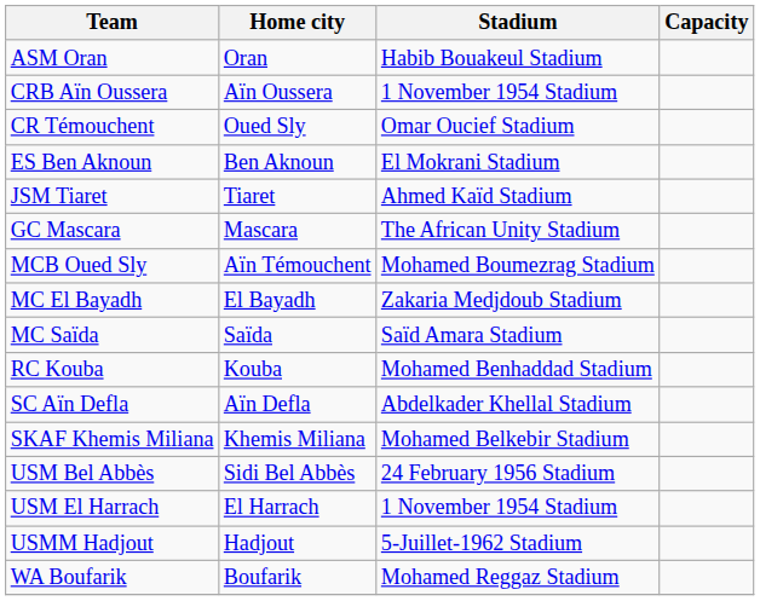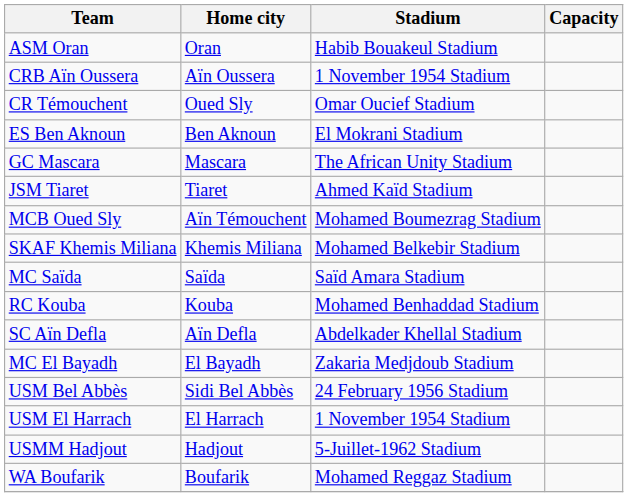rows swapped: GC Mascara <-> JSM Tiaret
rows swapped: MC El Bayadh <-> SKAF Khemis Miliana
